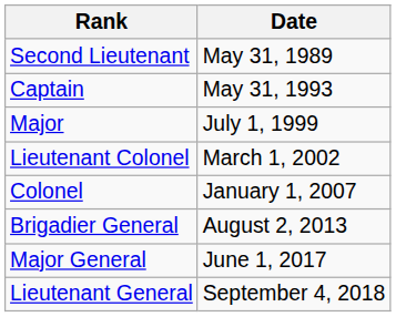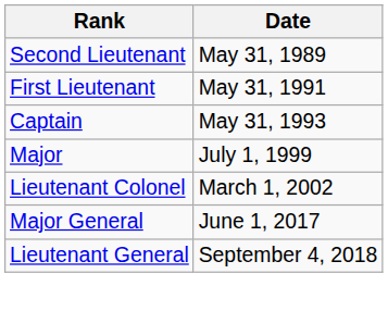+ row: First Lieutenant | May 31, 1991
- row: Colonel | January 1, 2007
- row: Brigadier General | August 2, 2013
